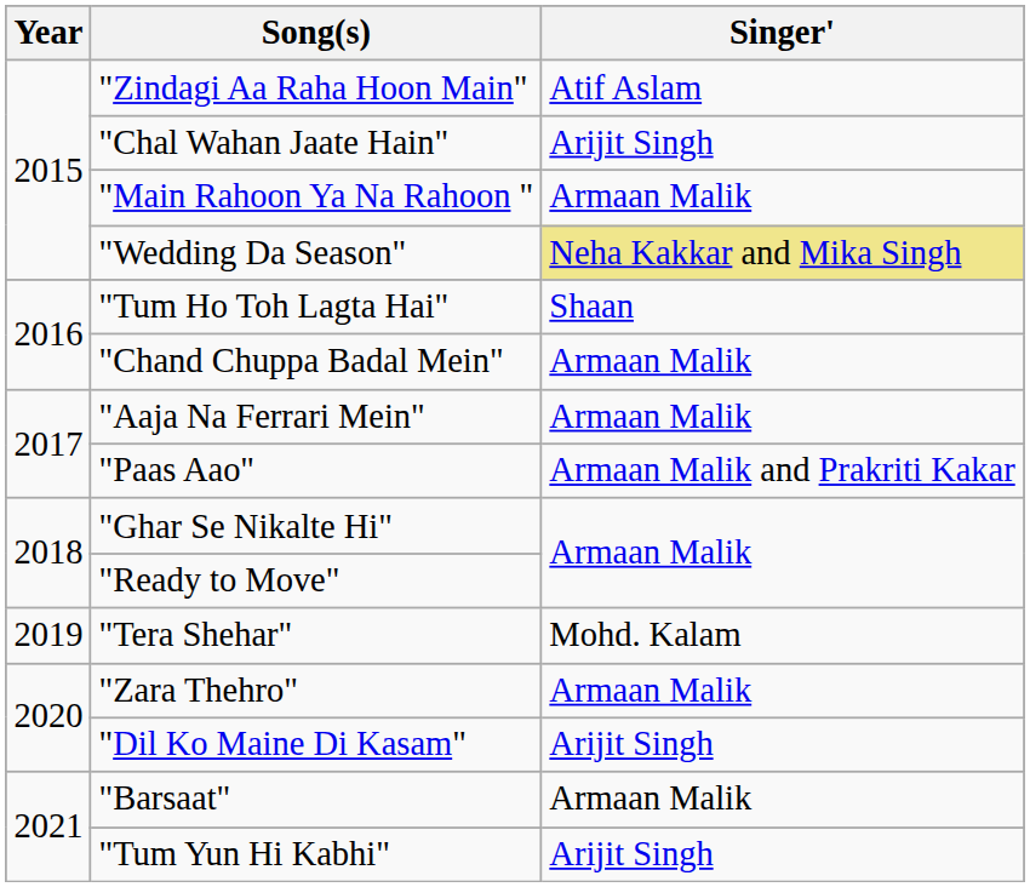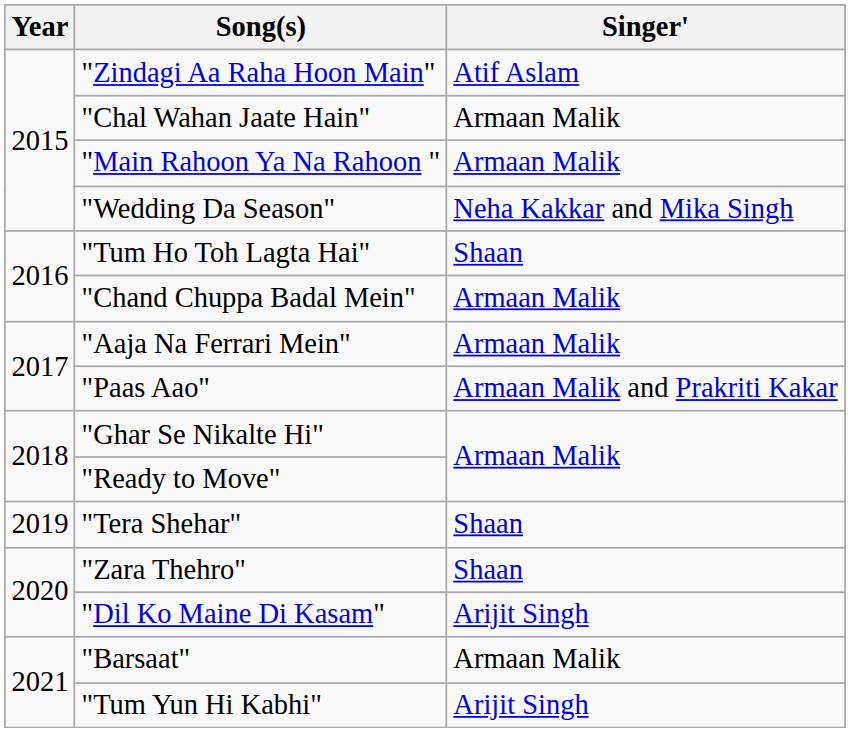"Chal Wahan Jaate Hain" | Singer': Arijit Singh -> Armaan Malik
"Wedding Da Season" | Singer': khaki background -> no background
"Tera Shehar" | Singer': Mohd. Kalam -> Shaan
"Zara Thehro" | Singer': Armaan Malik -> Shaan
